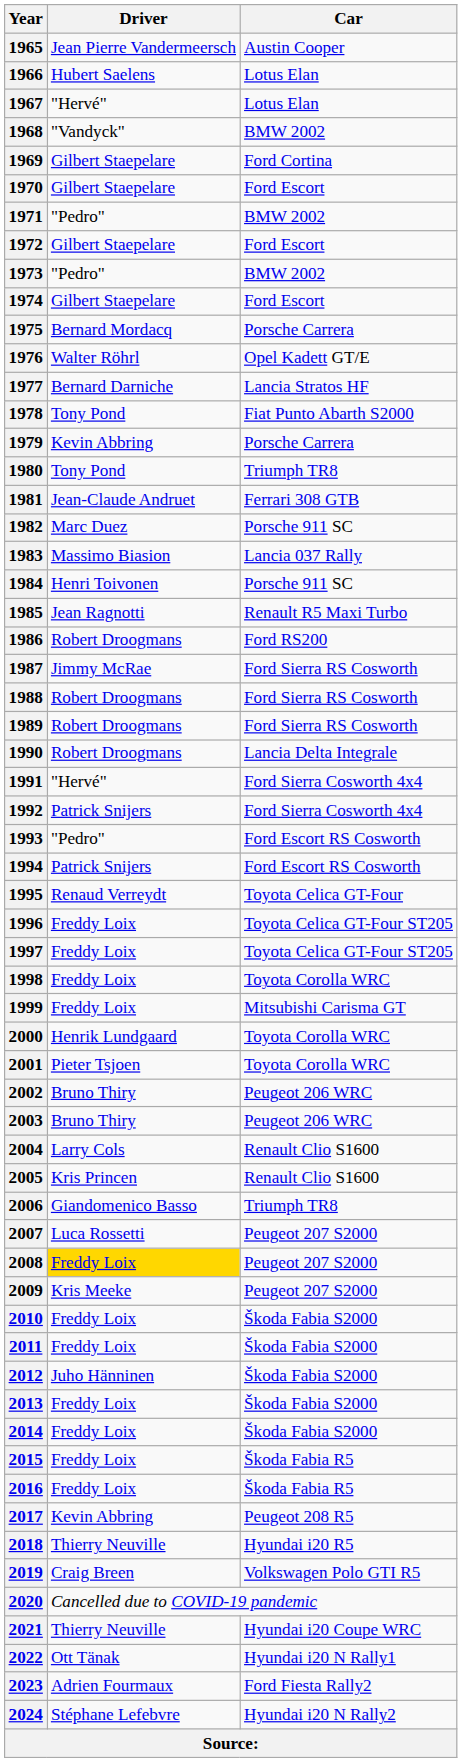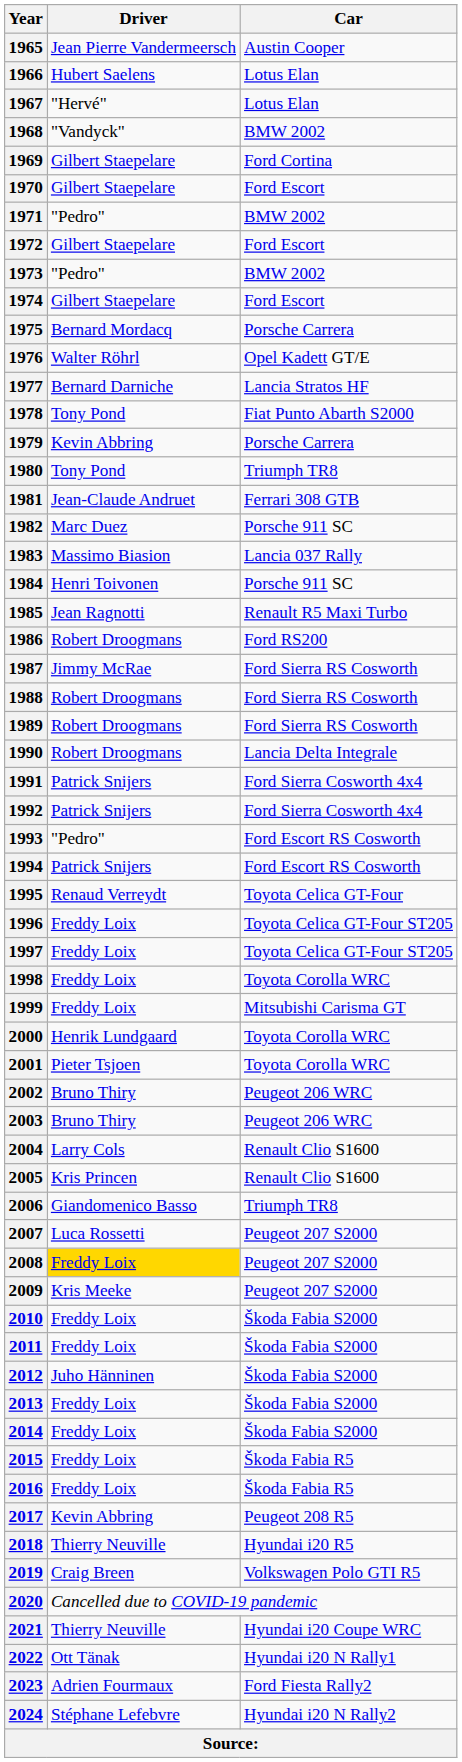1991 | Driver: "Hervé" -> Patrick Snijers
